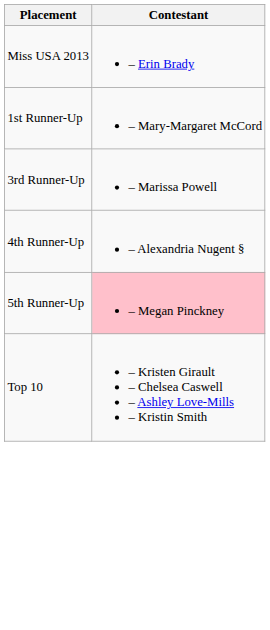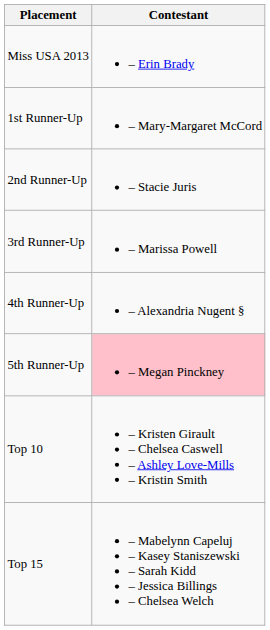+ row: 2nd Runner-Up | – Stacie Juris
+ row: Top 15 | – Mabelynn Capeluj – Kasey Staniszewski – Sarah Kidd – Jessica Billings – Chelsea Welch
